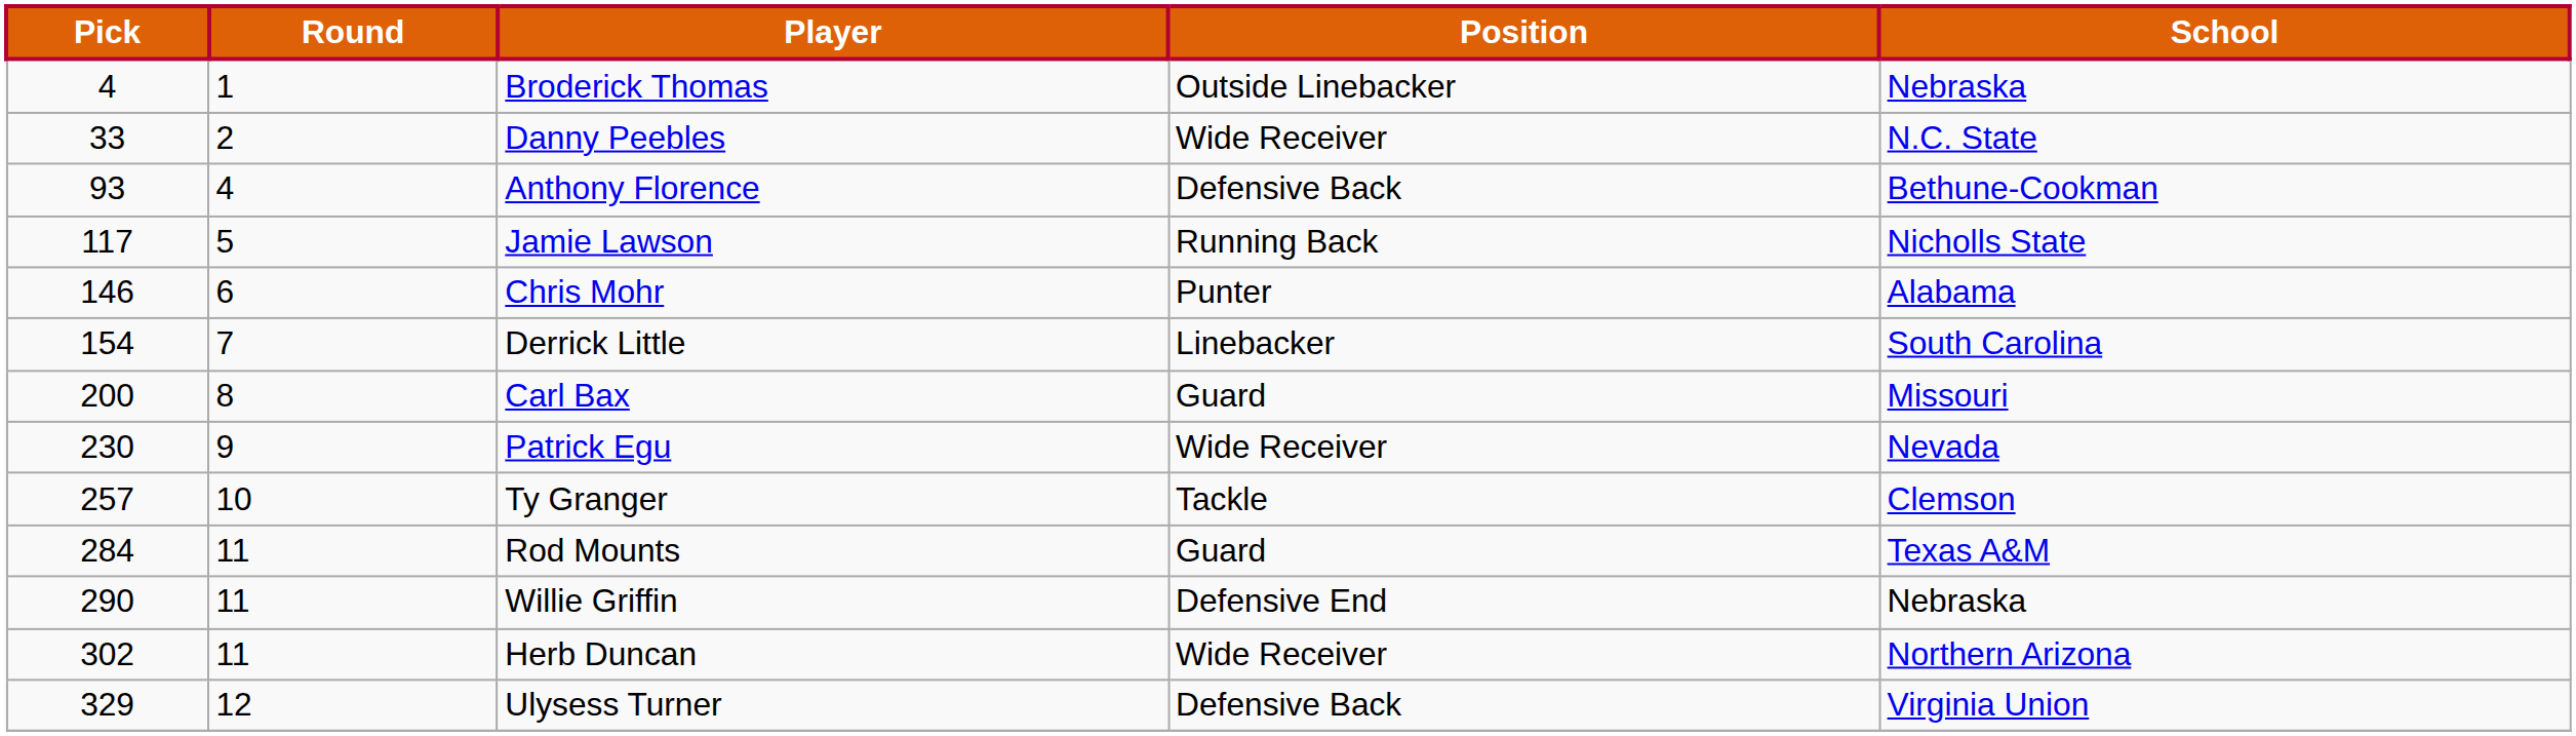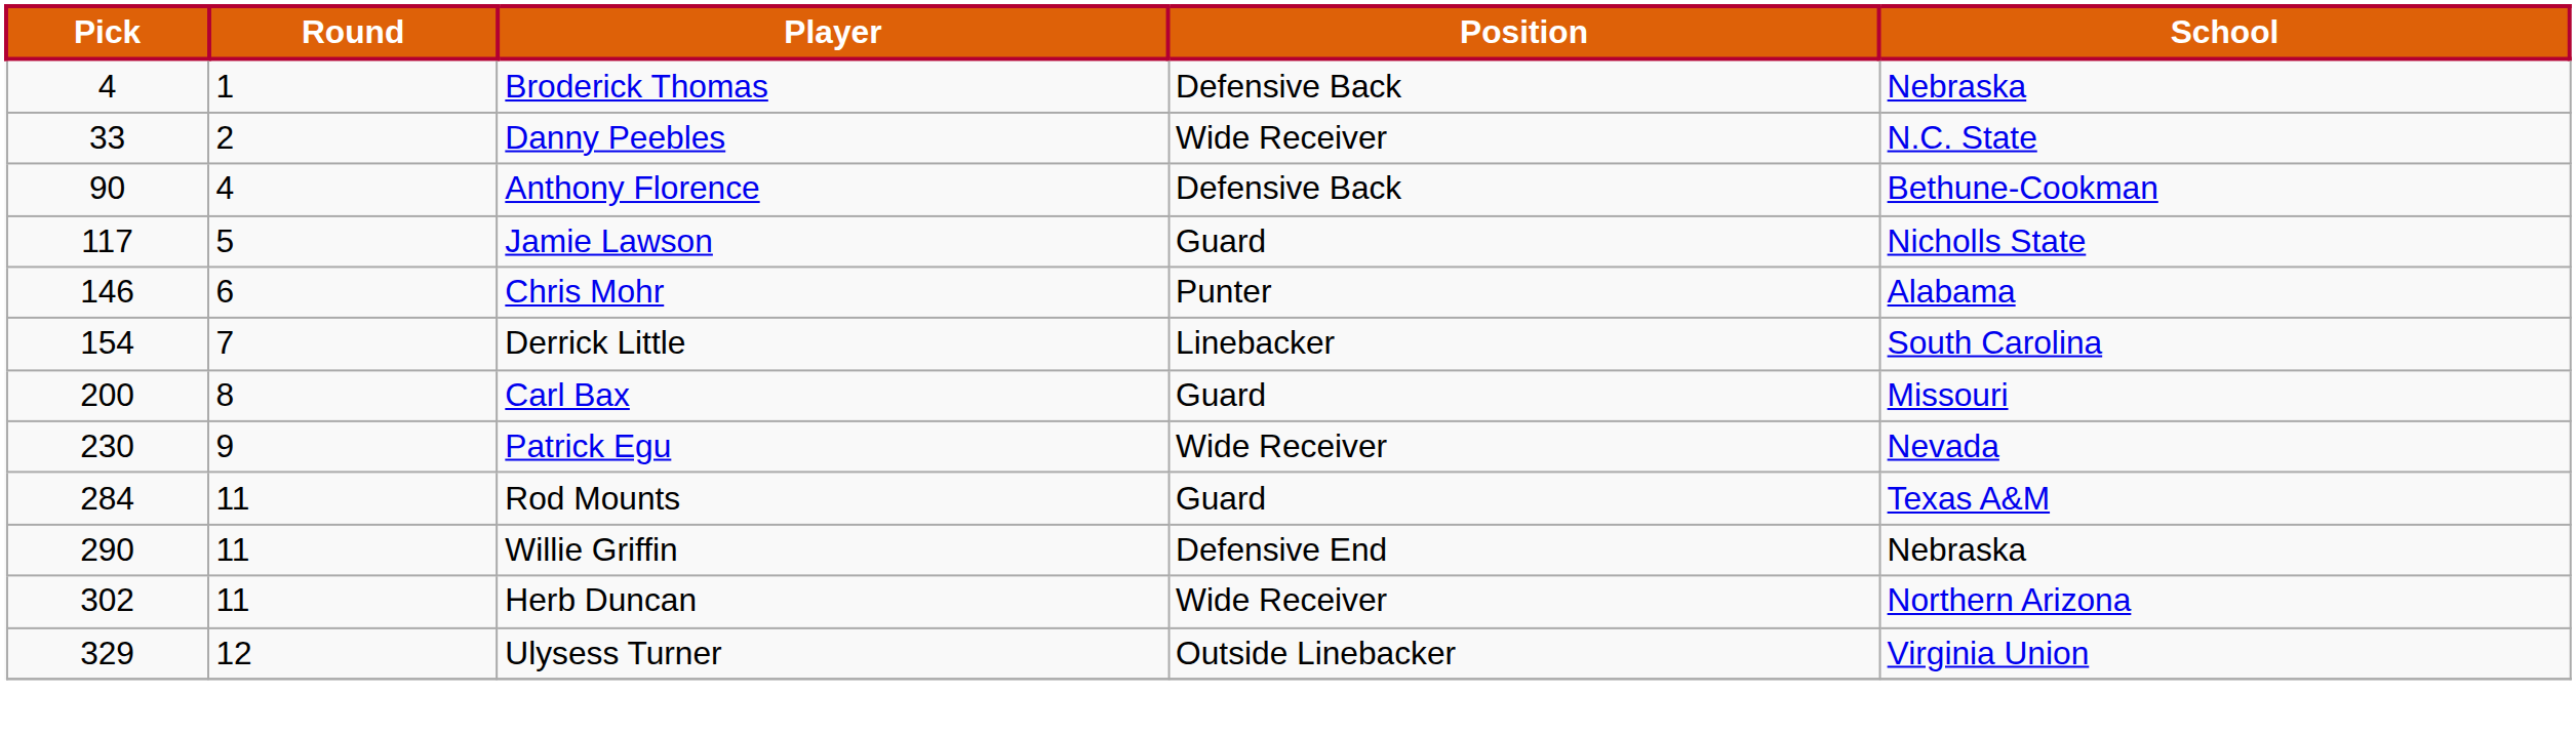Broderick Thomas | Position: Outside Linebacker -> Defensive Back
Anthony Florence | Pick: 93 -> 90
Jamie Lawson | Position: Running Back -> Guard
- row: 257 | 10 | Ty Granger | Tackle | Clemson
Ulysess Turner | Position: Defensive Back -> Outside Linebacker
